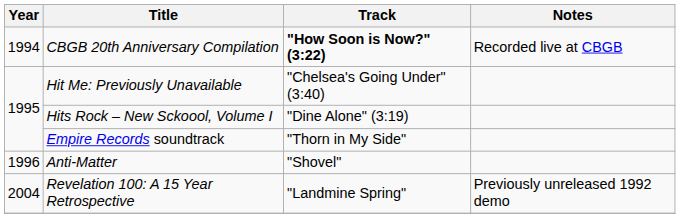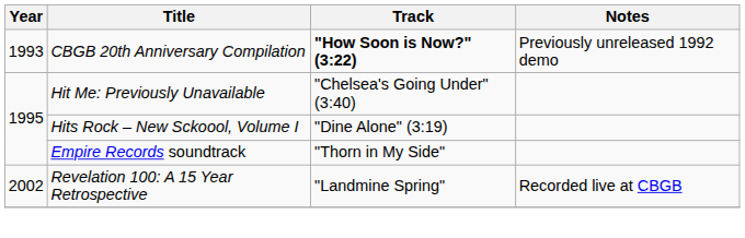CBGB 20th Anniversary Compilation | Year: 1994 -> 1993
CBGB 20th Anniversary Compilation | Notes: Recorded live at CBGB -> Previously unreleased 1992 demo
- row: 1996 | Anti-Matter | "Shovel"
Revelation 100: A 15 Year Retrospective | Year: 2004 -> 2002
Revelation 100: A 15 Year Retrospective | Notes: Previously unreleased 1992 demo -> Recorded live at CBGB
